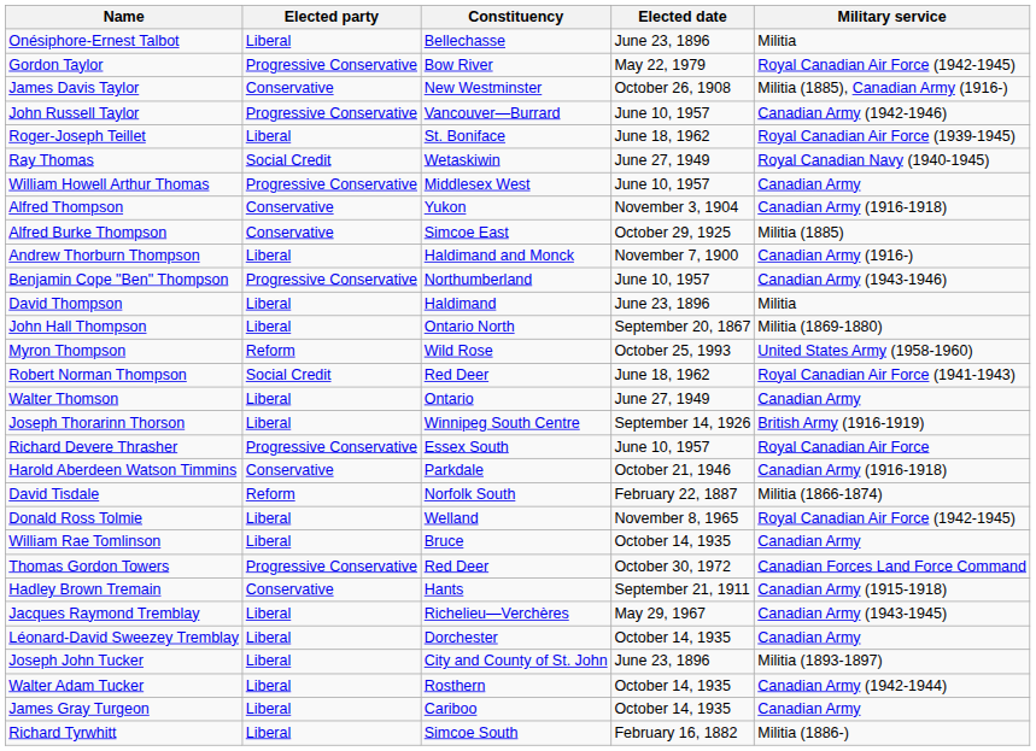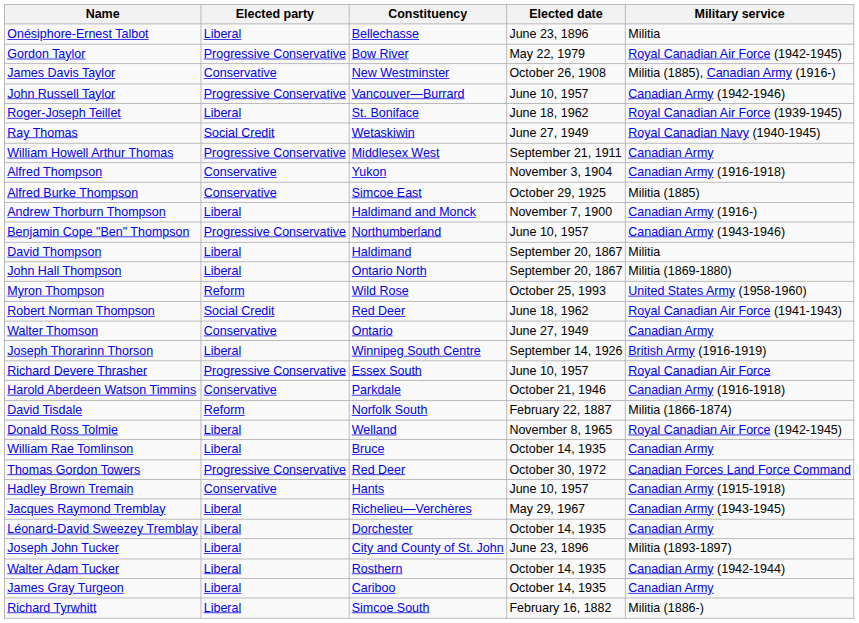William Howell Arthur Thomas | Elected date: June 10, 1957 -> September 21, 1911
David Thompson | Elected date: June 23, 1896 -> September 20, 1867
Walter Thomson | Elected party: Liberal -> Conservative
Hadley Brown Tremain | Elected date: September 21, 1911 -> June 10, 1957
